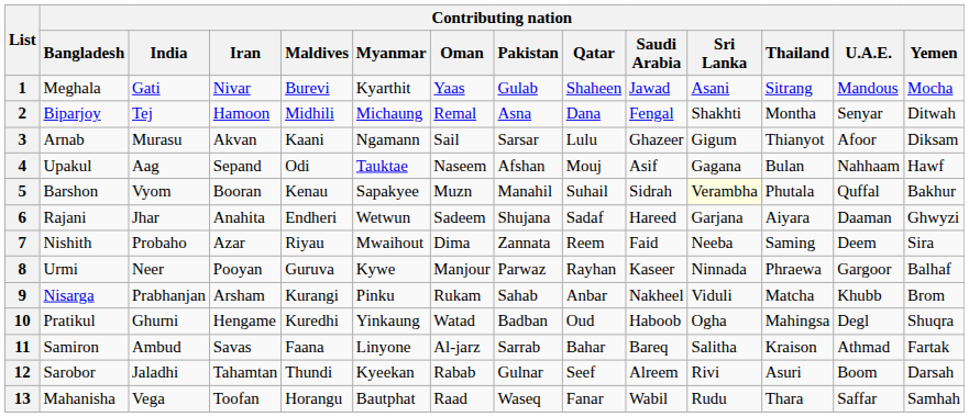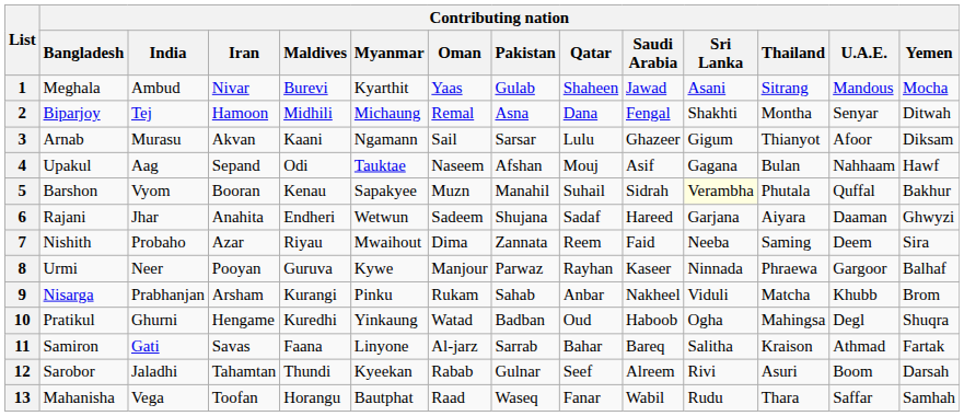1 | Contributing nation / India: Gati -> Ambud
11 | Contributing nation / India: Ambud -> Gati
